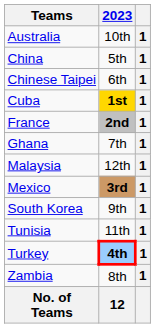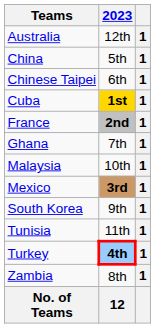Australia | 2023: 10th -> 12th
Malaysia | 2023: 12th -> 10th
